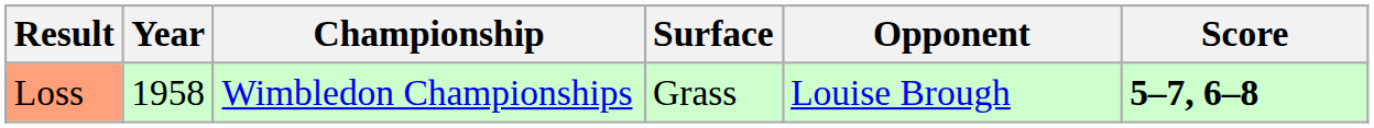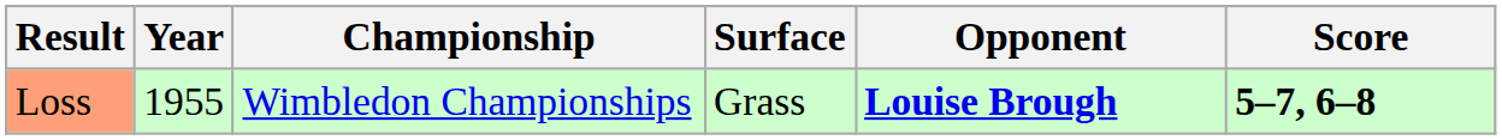Loss | Year: 1958 -> 1955
Loss | Opponent: normal -> bold
